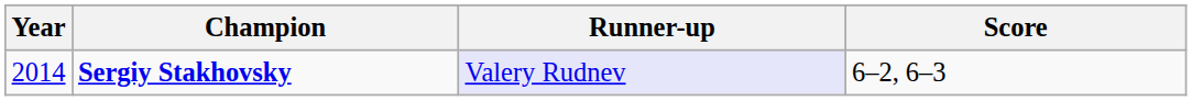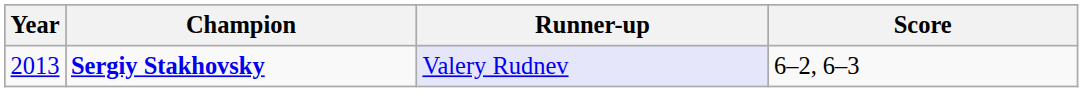Sergiy Stakhovsky | Year: 2014 -> 2013
